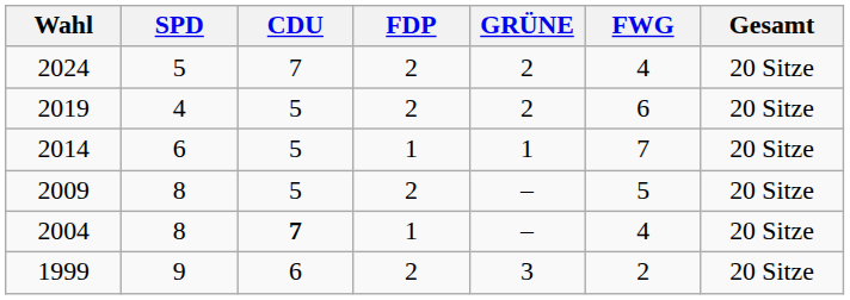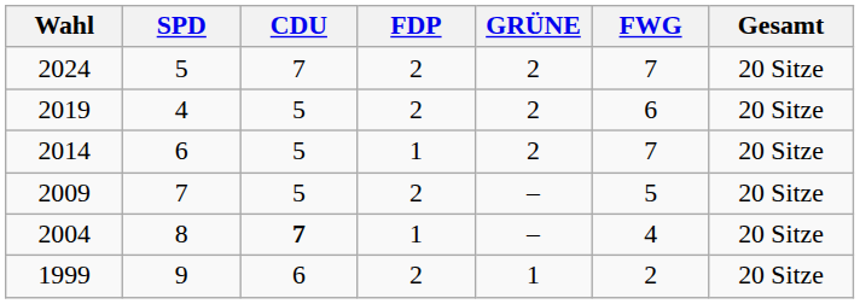2024 | FWG: 4 -> 7
2014 | GRÜNE: 1 -> 2
2009 | SPD: 8 -> 7
1999 | GRÜNE: 3 -> 1
